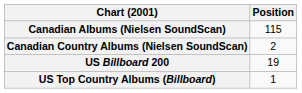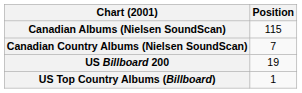Canadian Country Albums (Nielsen SoundScan) | Position: 2 -> 7
